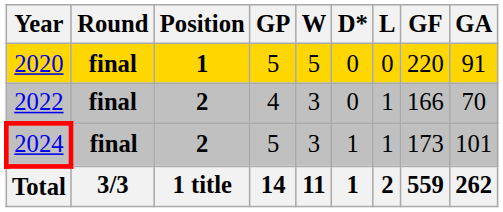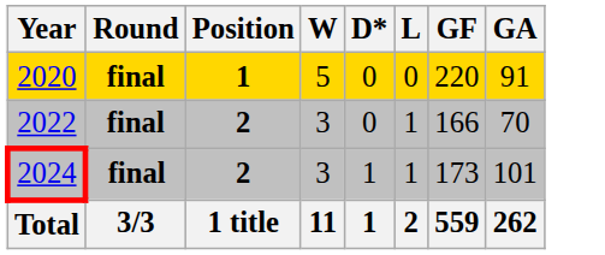- column: GP | 5 | 4 | 5 | 14
